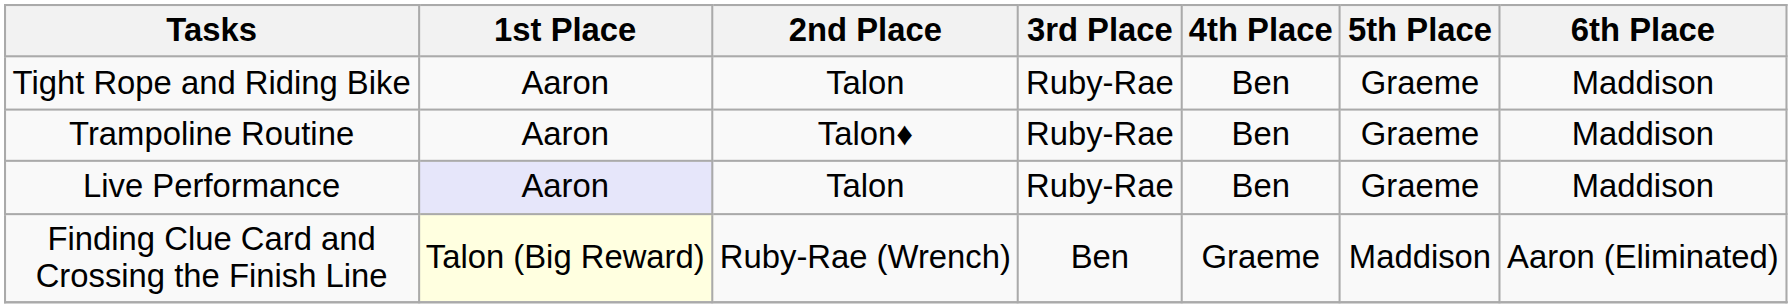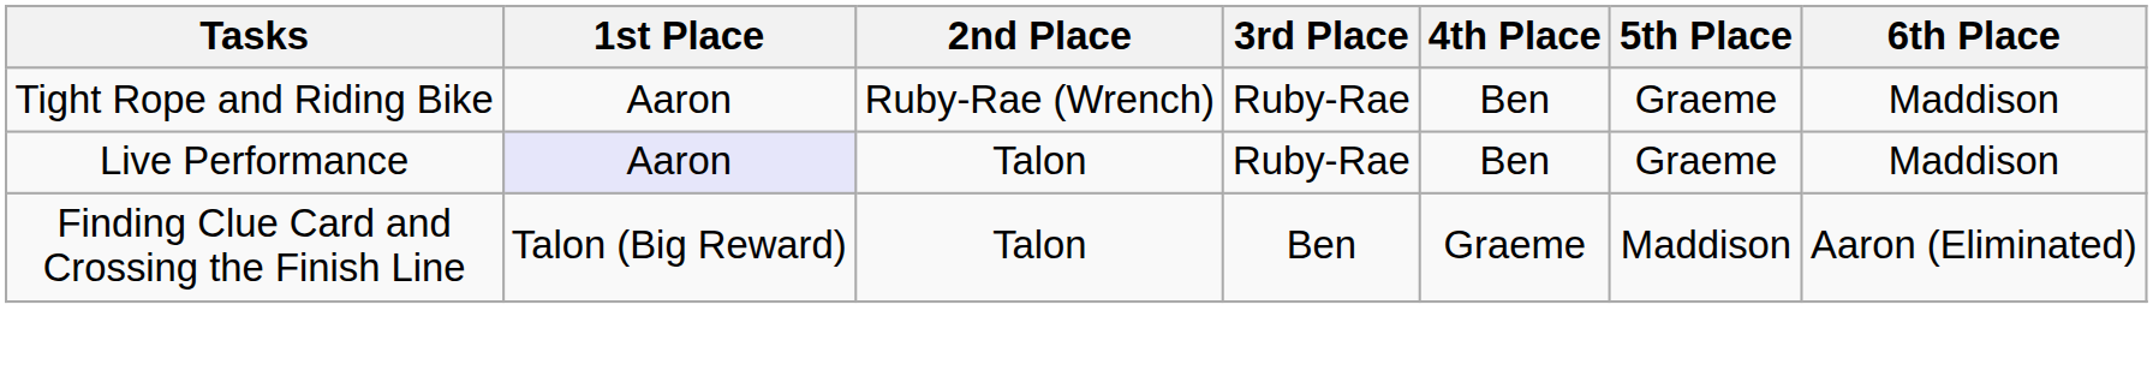Tight Rope and Riding Bike | 2nd Place: Talon -> Ruby-Rae (Wrench)
- row: Trampoline Routine | Aaron | Talon♦ | Ruby-Rae | Ben | Graeme | Maddison
Finding Clue Card and Crossing the Finish Line | 1st Place: lightyellow background -> no background
Finding Clue Card and Crossing the Finish Line | 2nd Place: Ruby-Rae (Wrench) -> Talon
